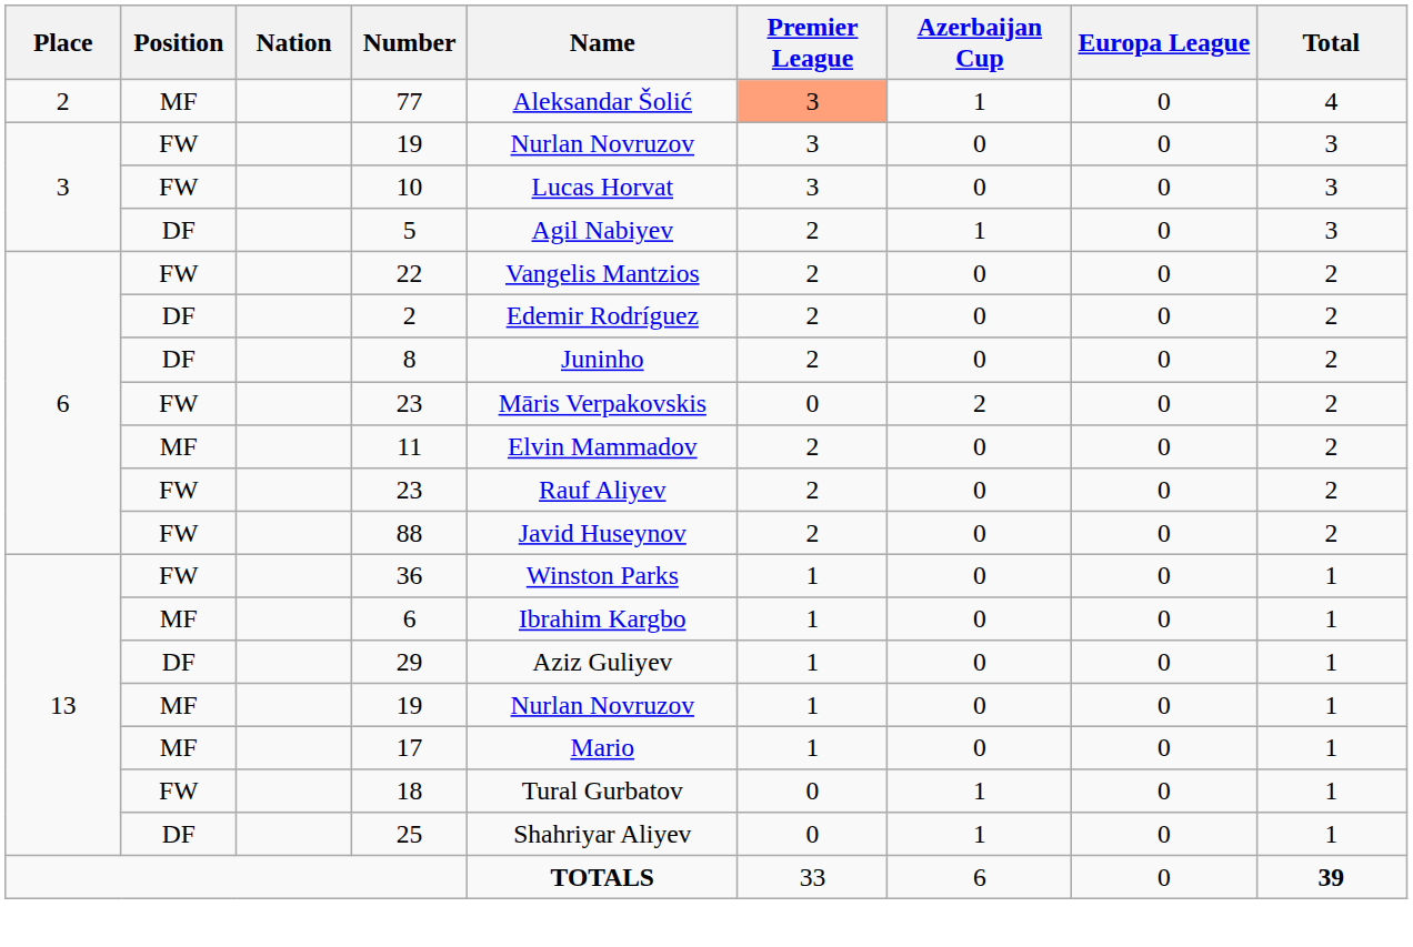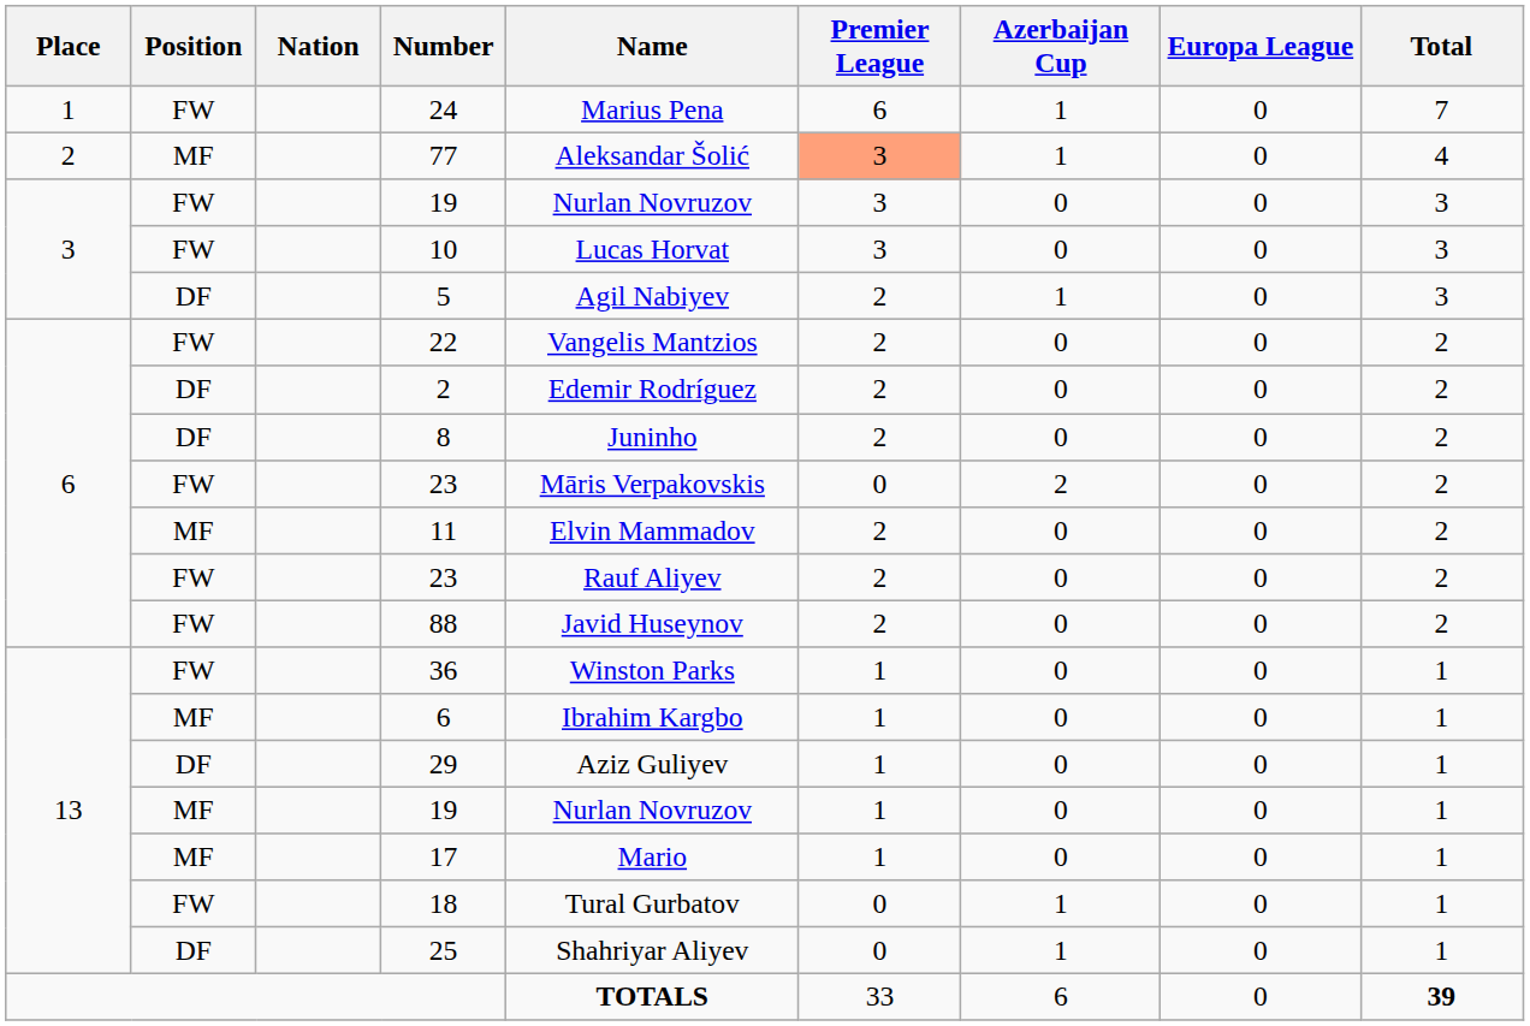+ row: 1 | FW | 24 | Marius Pena | 6 | 1 | 0 | 7
